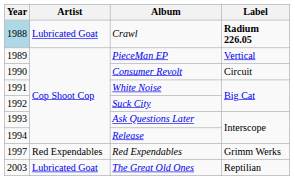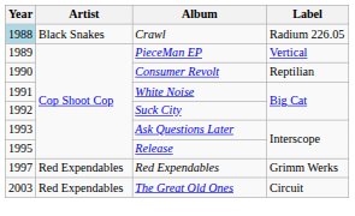Crawl | Artist: Lubricated Goat -> Black Snakes
Crawl | Label: bold -> normal
Consumer Revolt | Label: Circuit -> Reptilian
Release | Year: 1994 -> 1995
The Great Old Ones | Artist: Lubricated Goat -> Red Expendables
The Great Old Ones | Label: Reptilian -> Circuit
